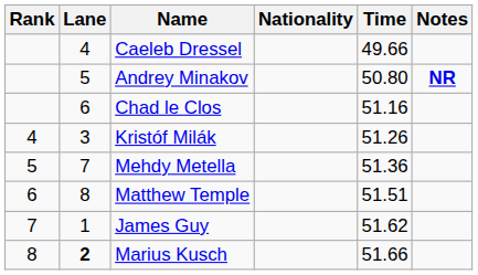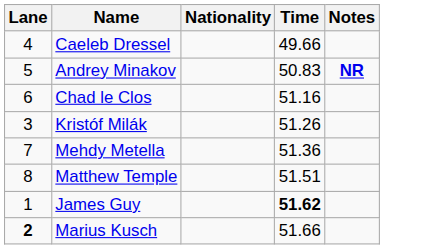- column: Rank | 4 | 5 | 6 | 7 | 8
Andrey Minakov | Time: 50.80 -> 50.83
James Guy | Time: normal -> bold
